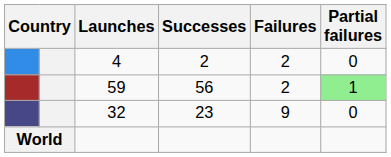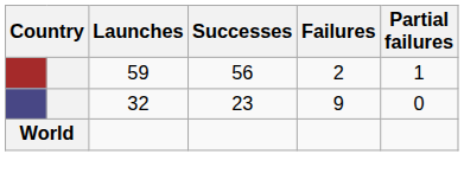- row: 4 | 2 | 2 | 0
59 | Partial failures: lightgreen background -> no background
